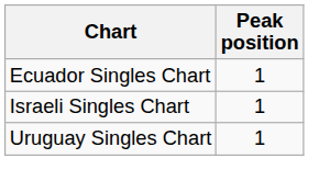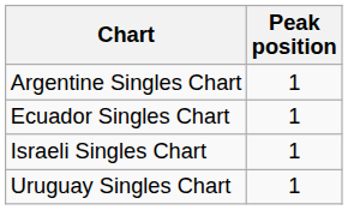+ row: Argentine Singles Chart | 1
